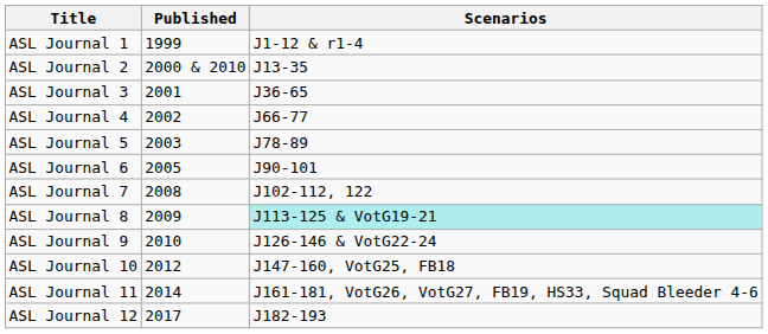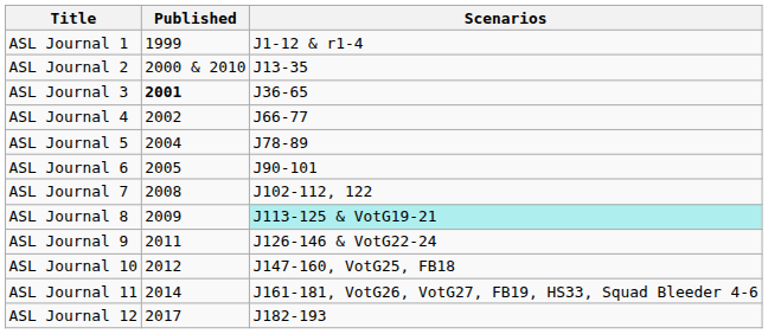ASL Journal 3 | Published: normal -> bold
ASL Journal 5 | Published: 2003 -> 2004
ASL Journal 9 | Published: 2010 -> 2011
